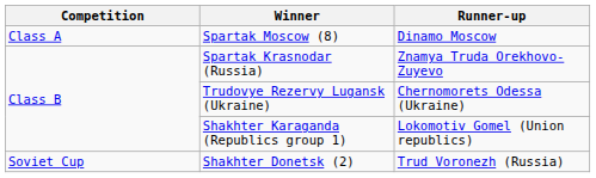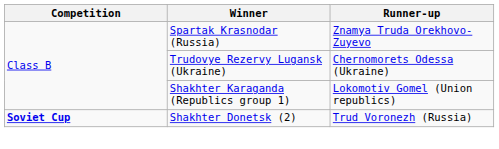- row: Class A | Spartak Moscow (8) | Dinamo Moscow
Shakhter Donetsk (2) | Competition: normal -> bold
